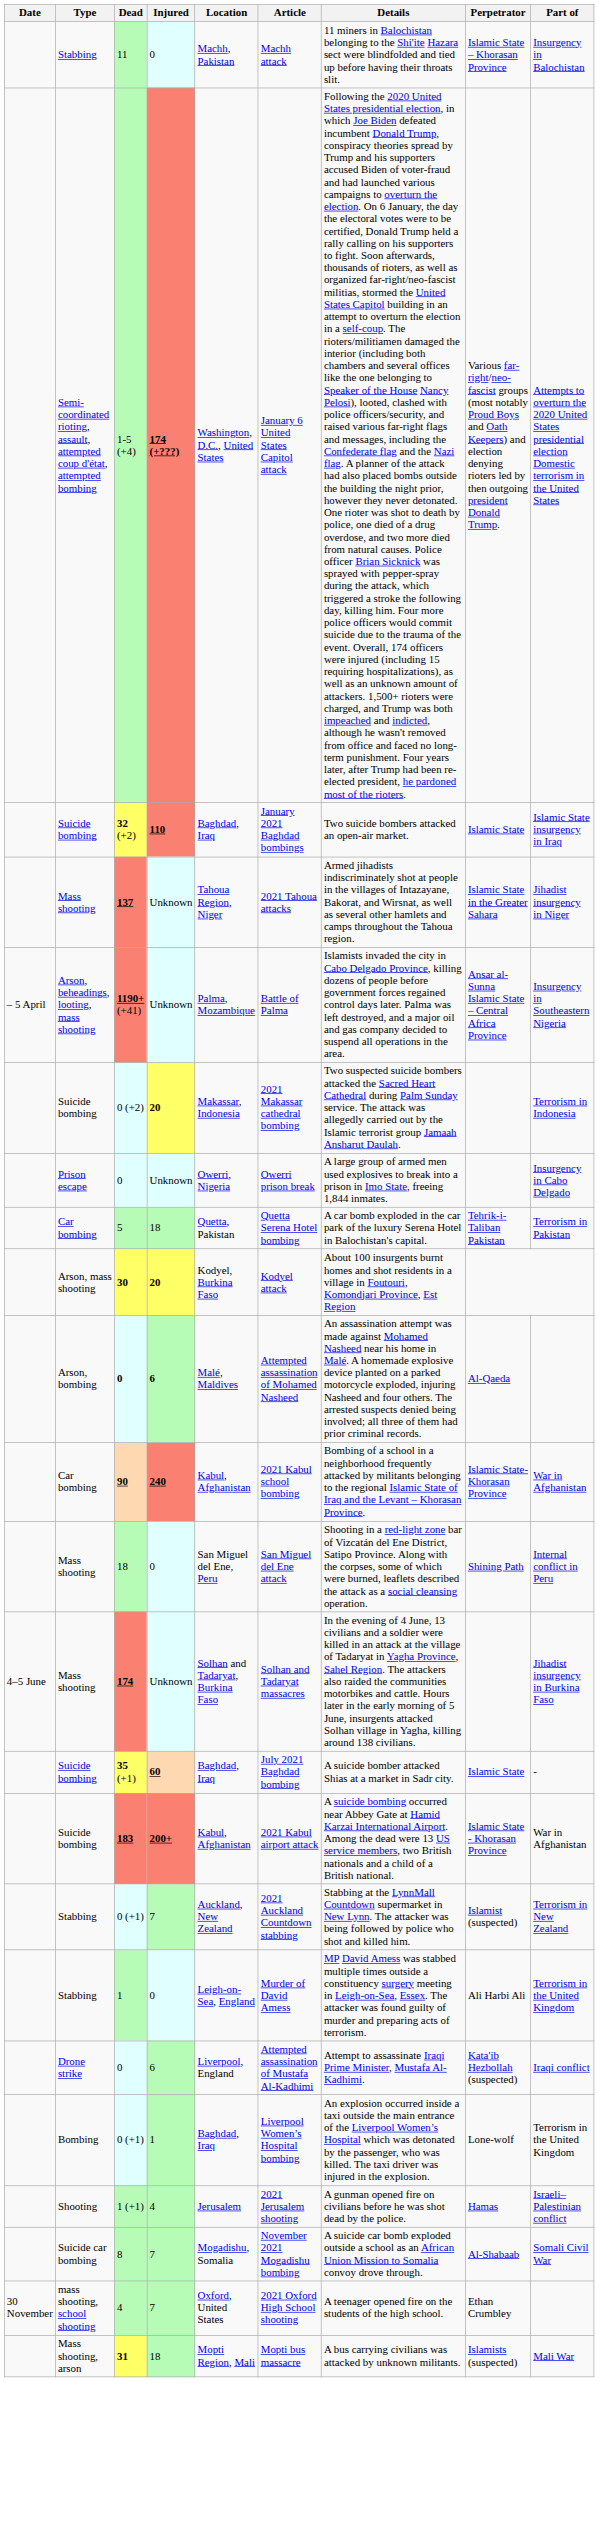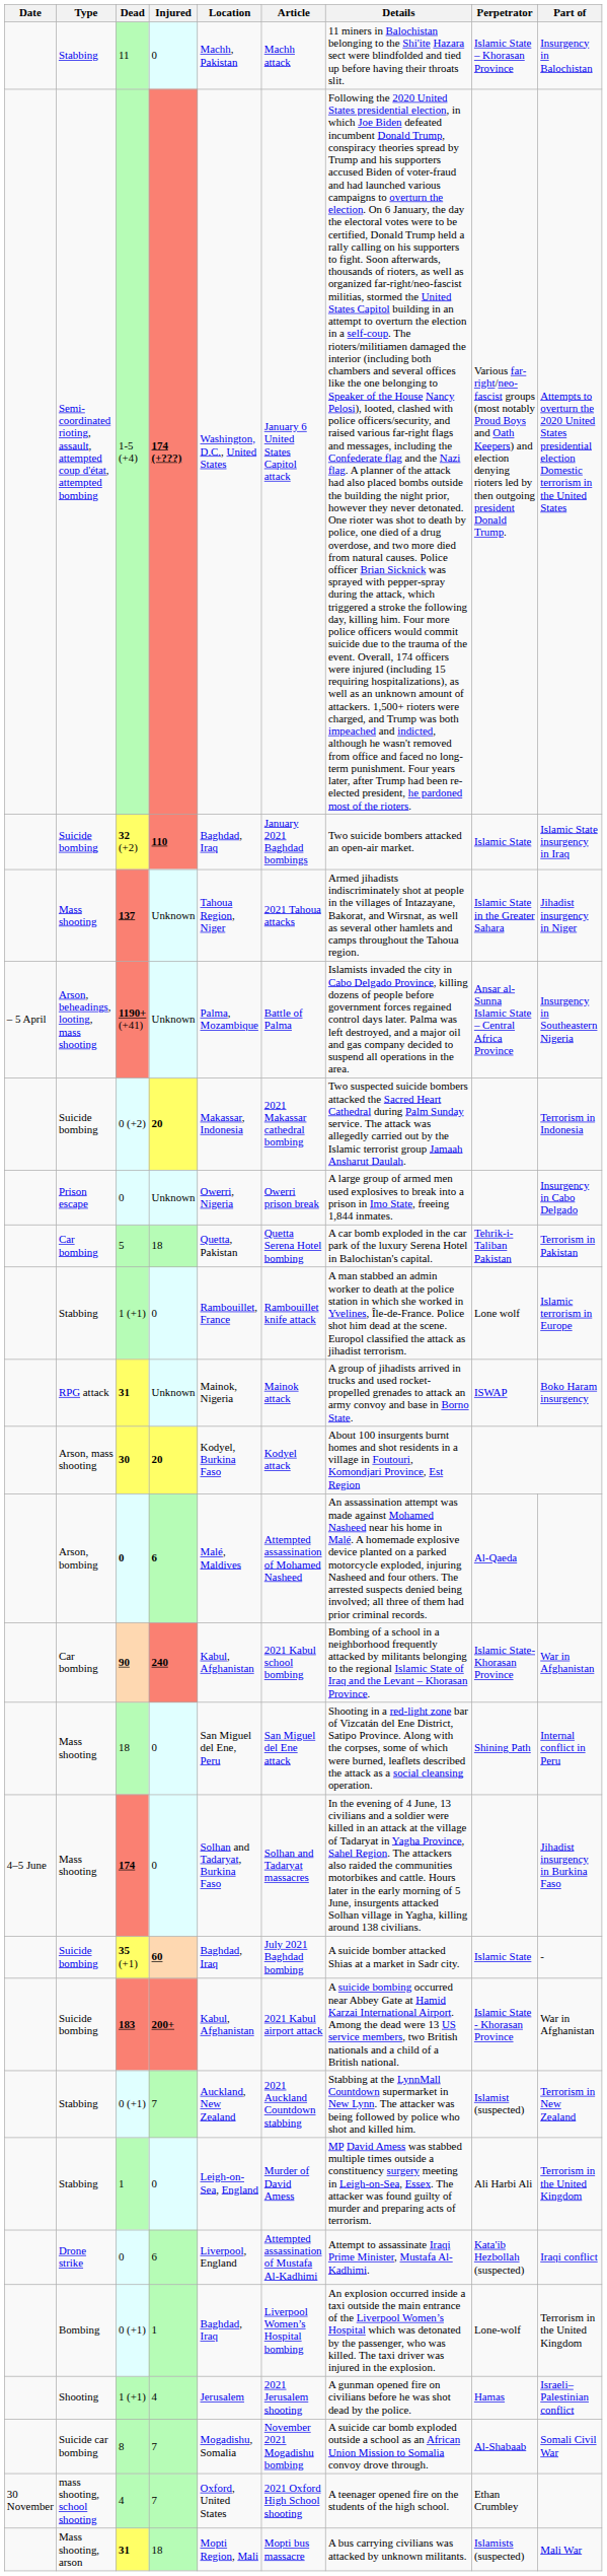+ row: Stabbing | 1 (+1) | 0 | Rambouillet, France | Rambouillet knife attack | A man stabbed an admin worker to death at the police station in which she worked in Yvelines, Île-de-France. Police shot him dead at the scene. Europol classified the attack as jihadist terrorism. | Lone wolf | Islamic terrorism in Europe
+ row: RPG attack | 31 | Unknown | Mainok, Nigeria | Mainok attack | A group of jihadists arrived in trucks and used rocket-propelled grenades to attack an army convoy and base in Borno State. | ISWAP | Boko Haram insurgency
174 | Injured: Unknown -> 0
